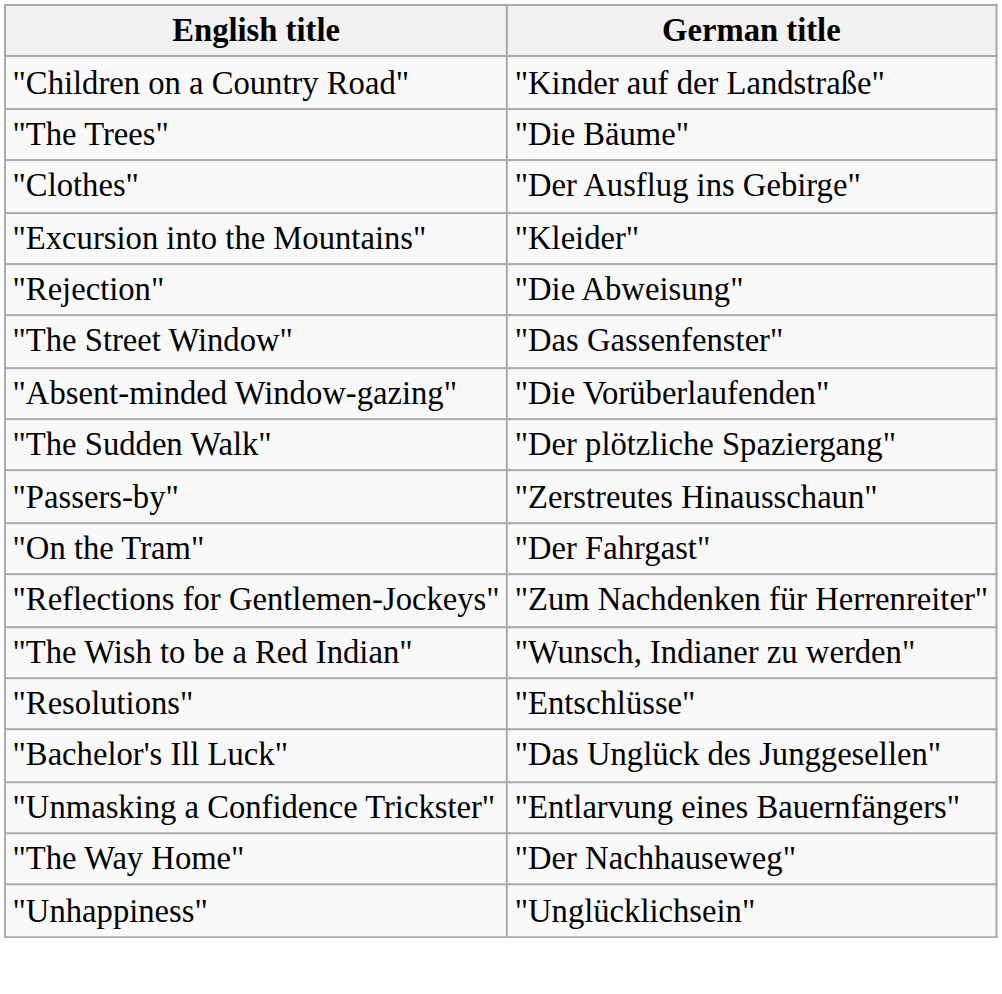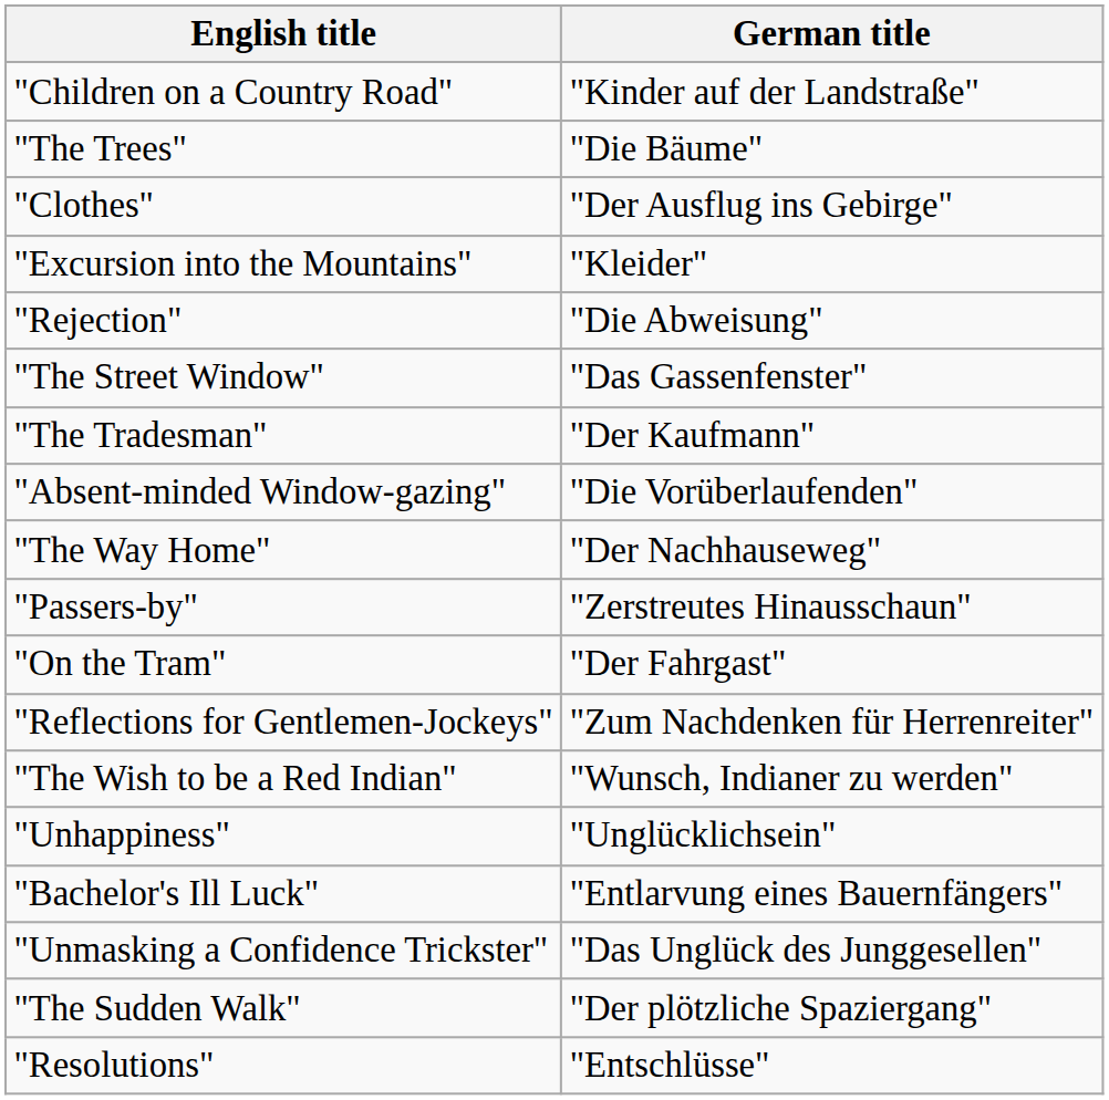+ row: "The Tradesman" | "Der Kaufmann"
rows swapped: "The Way Home" <-> "The Sudden Walk"
rows swapped: "Unhappiness" <-> "Resolutions"
"Bachelor's Ill Luck" | German title: "Das Unglück des Junggesellen" -> "Entlarvung eines Bauernfängers"
"Unmasking a Confidence Trickster" | German title: "Entlarvung eines Bauernfängers" -> "Das Unglück des Junggesellen"
